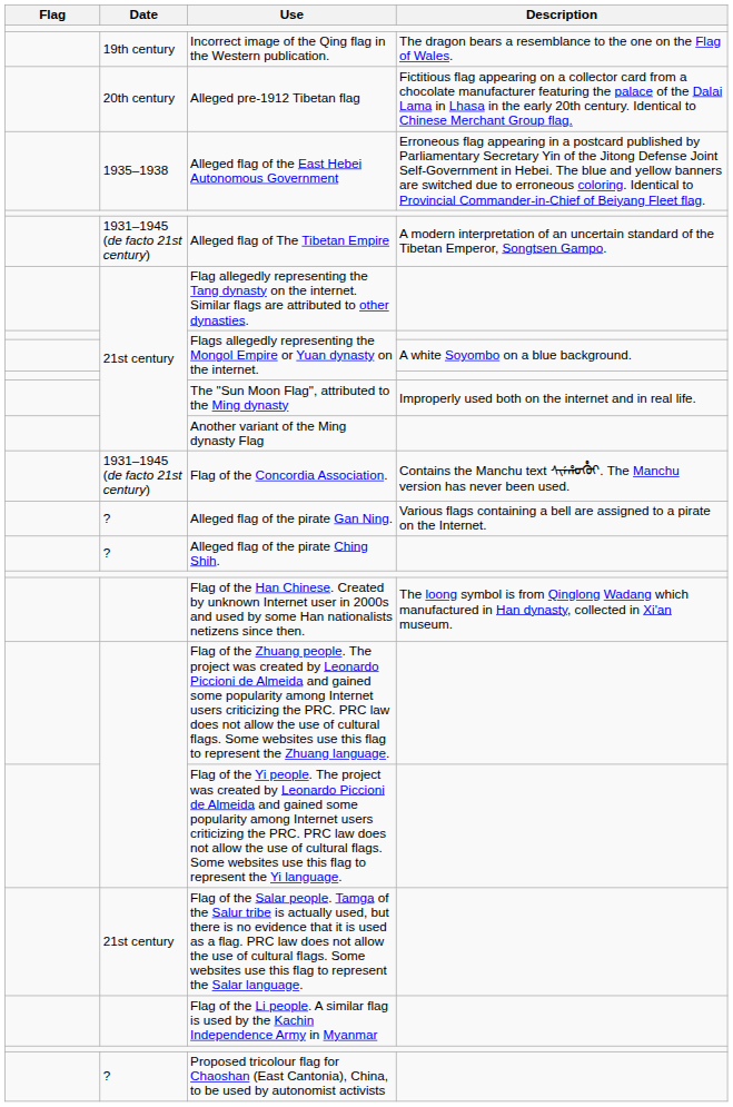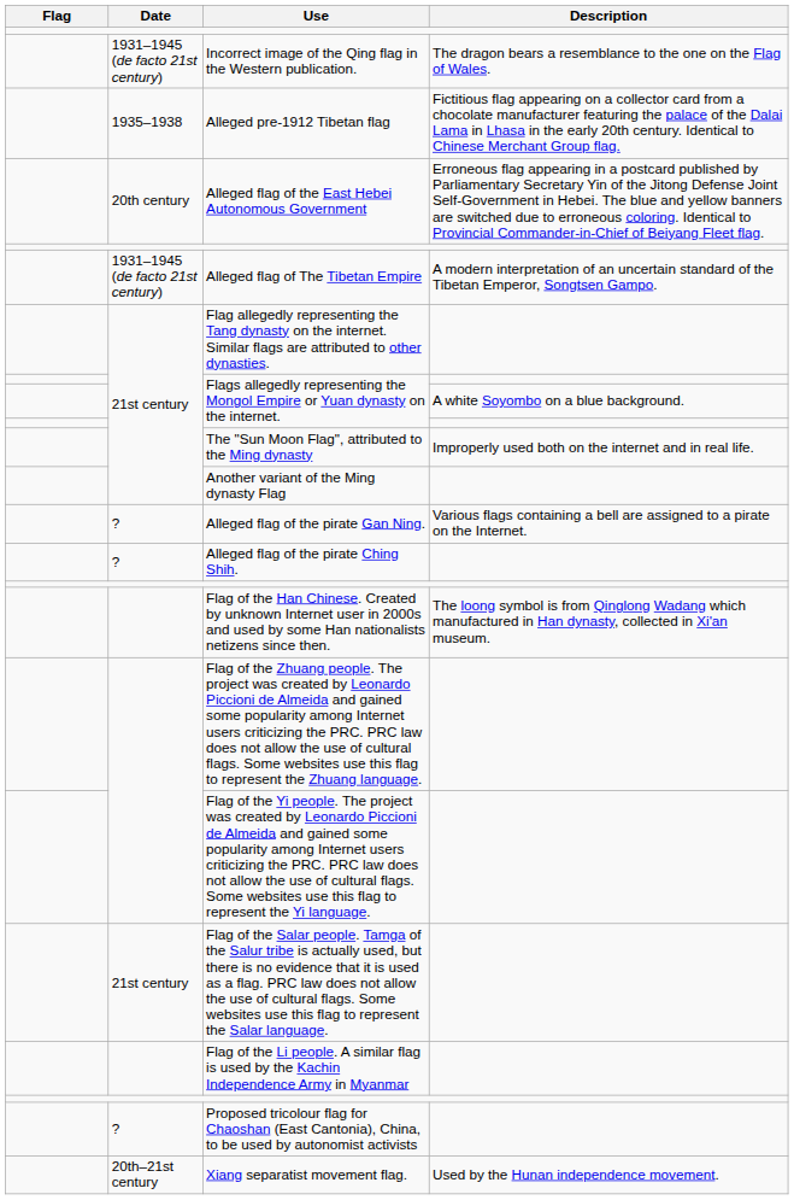Incorrect image of the Qing flag in the Western publication. | Date: 19th century -> 1931–1945 (de facto 21st century)
Alleged pre-1912 Tibetan flag | Date: 20th century -> 1935–1938
Alleged flag of the East Hebei Autonomous Government | Date: 1935–1938 -> 20th century
- row: 1931–1945 (de facto 21st century) | Flag of the Concordia Association. | Contains the Manchu text ᠰᡳᡝᡥᠣᡥᡠᡳ. The Manchu version has never been used.
+ row: 20th–21st century | Xiang separatist movement flag. | Used by the Hunan independence movement.
